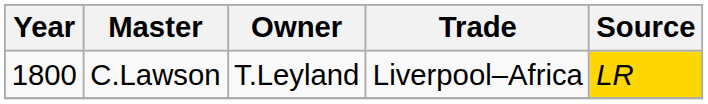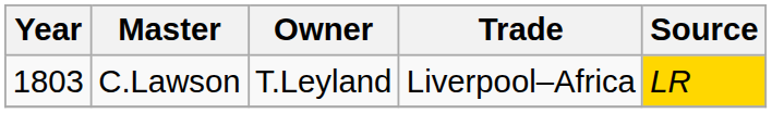C.Lawson | Year: 1800 -> 1803
